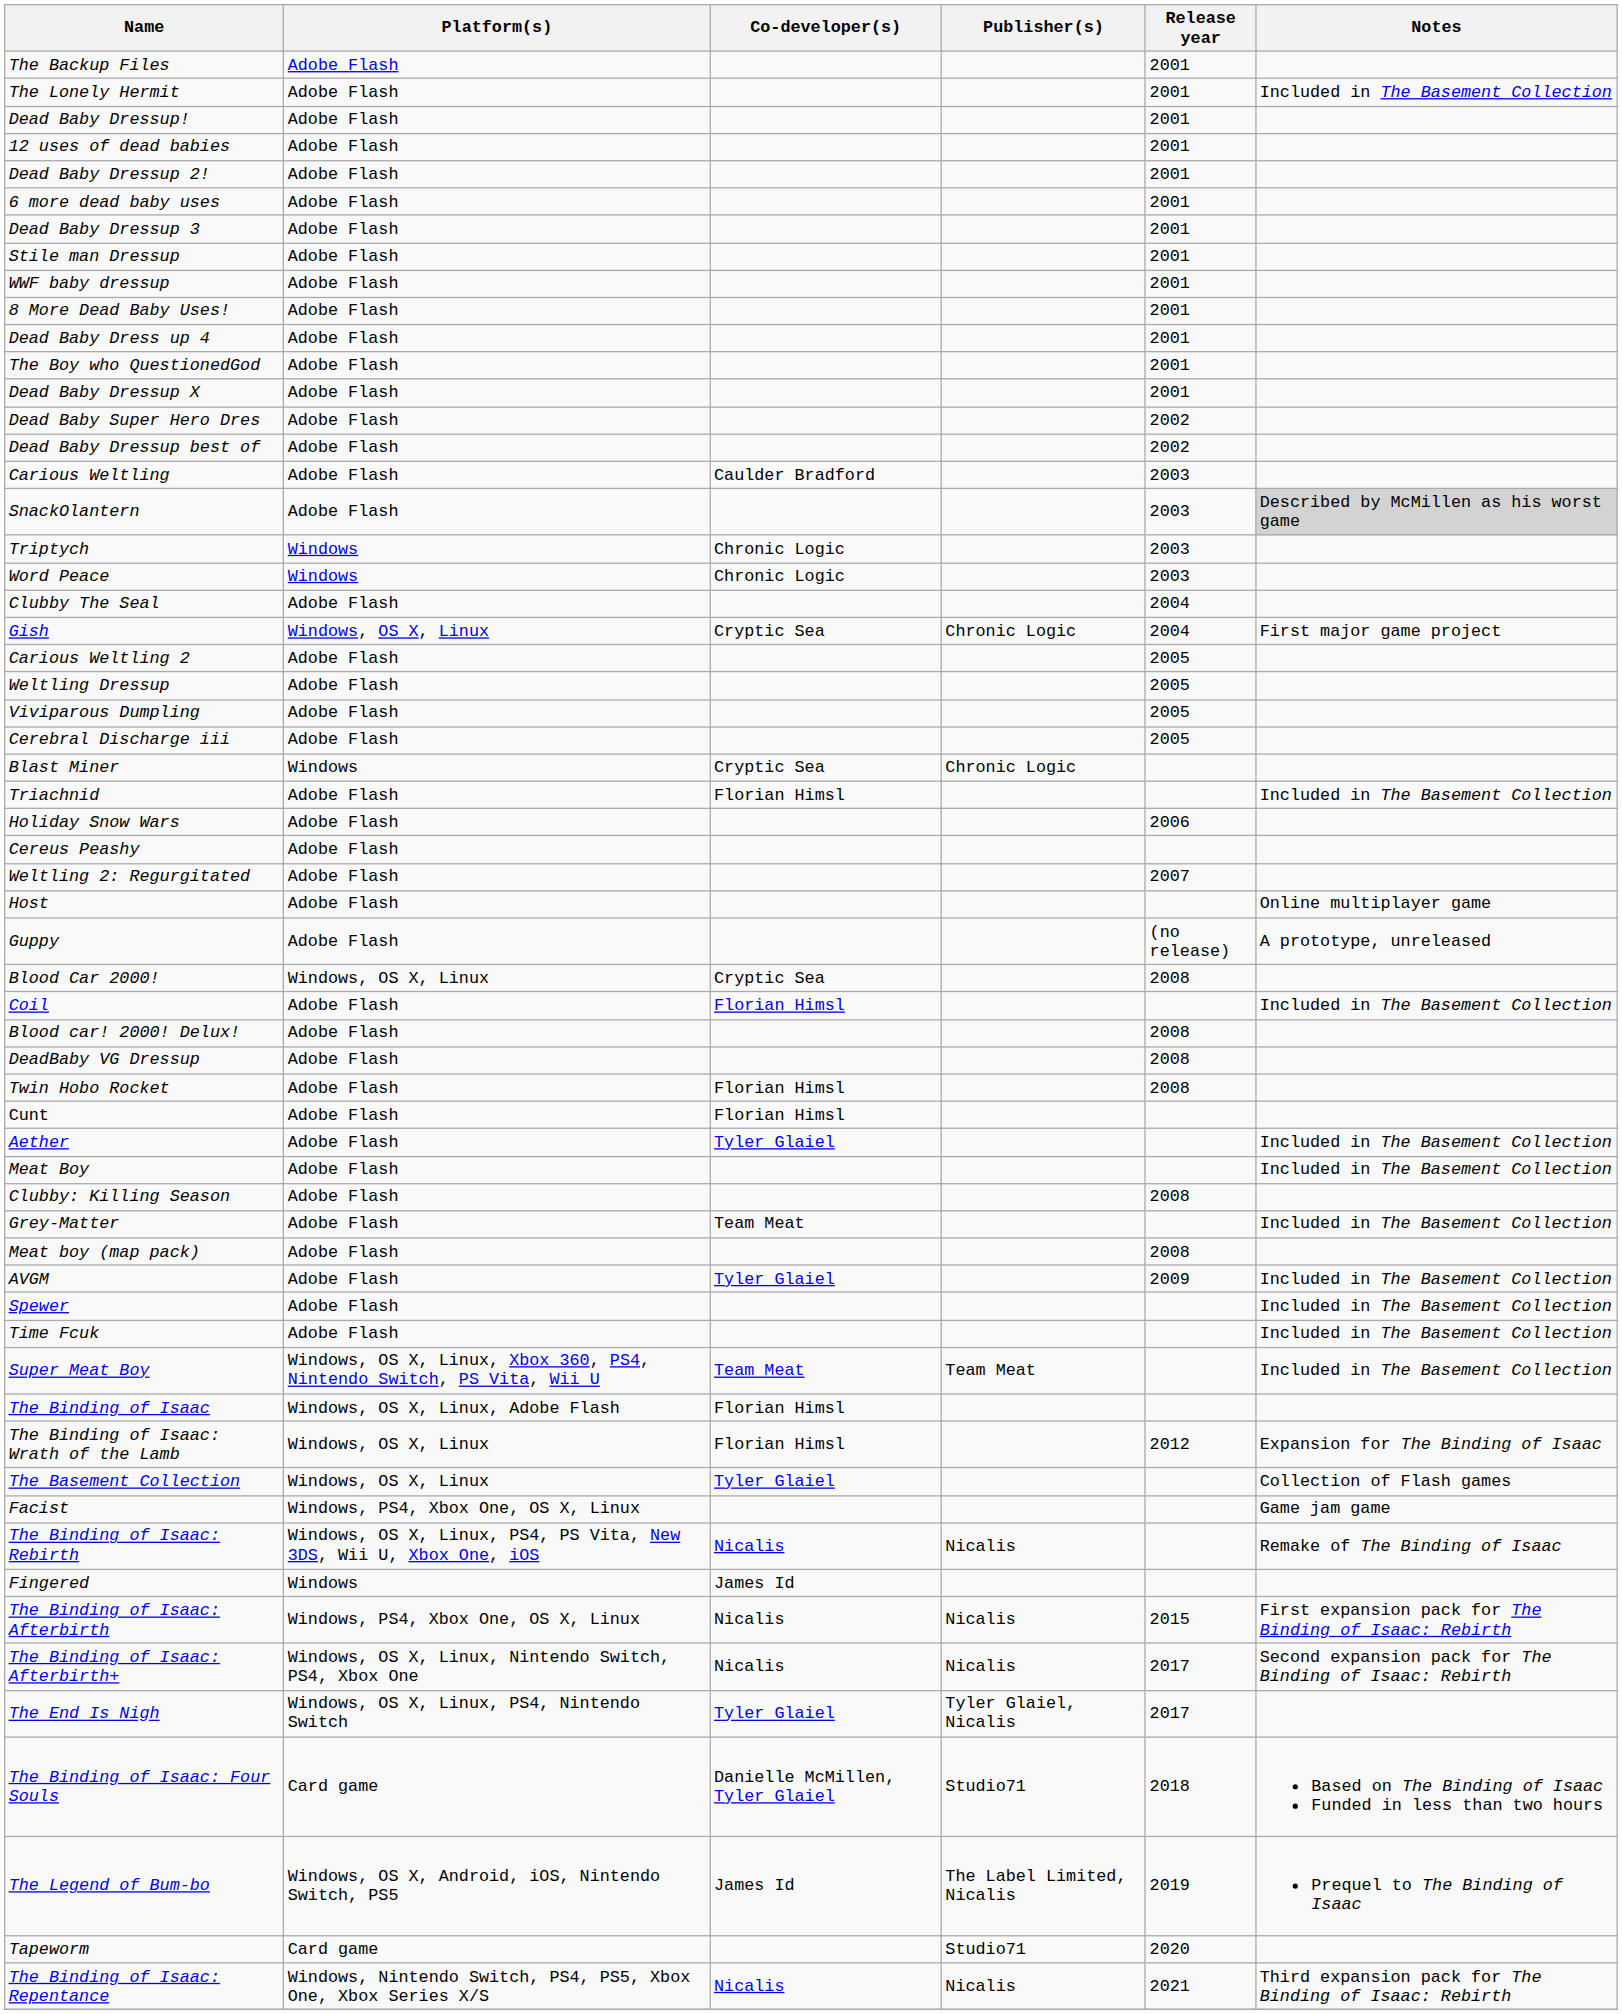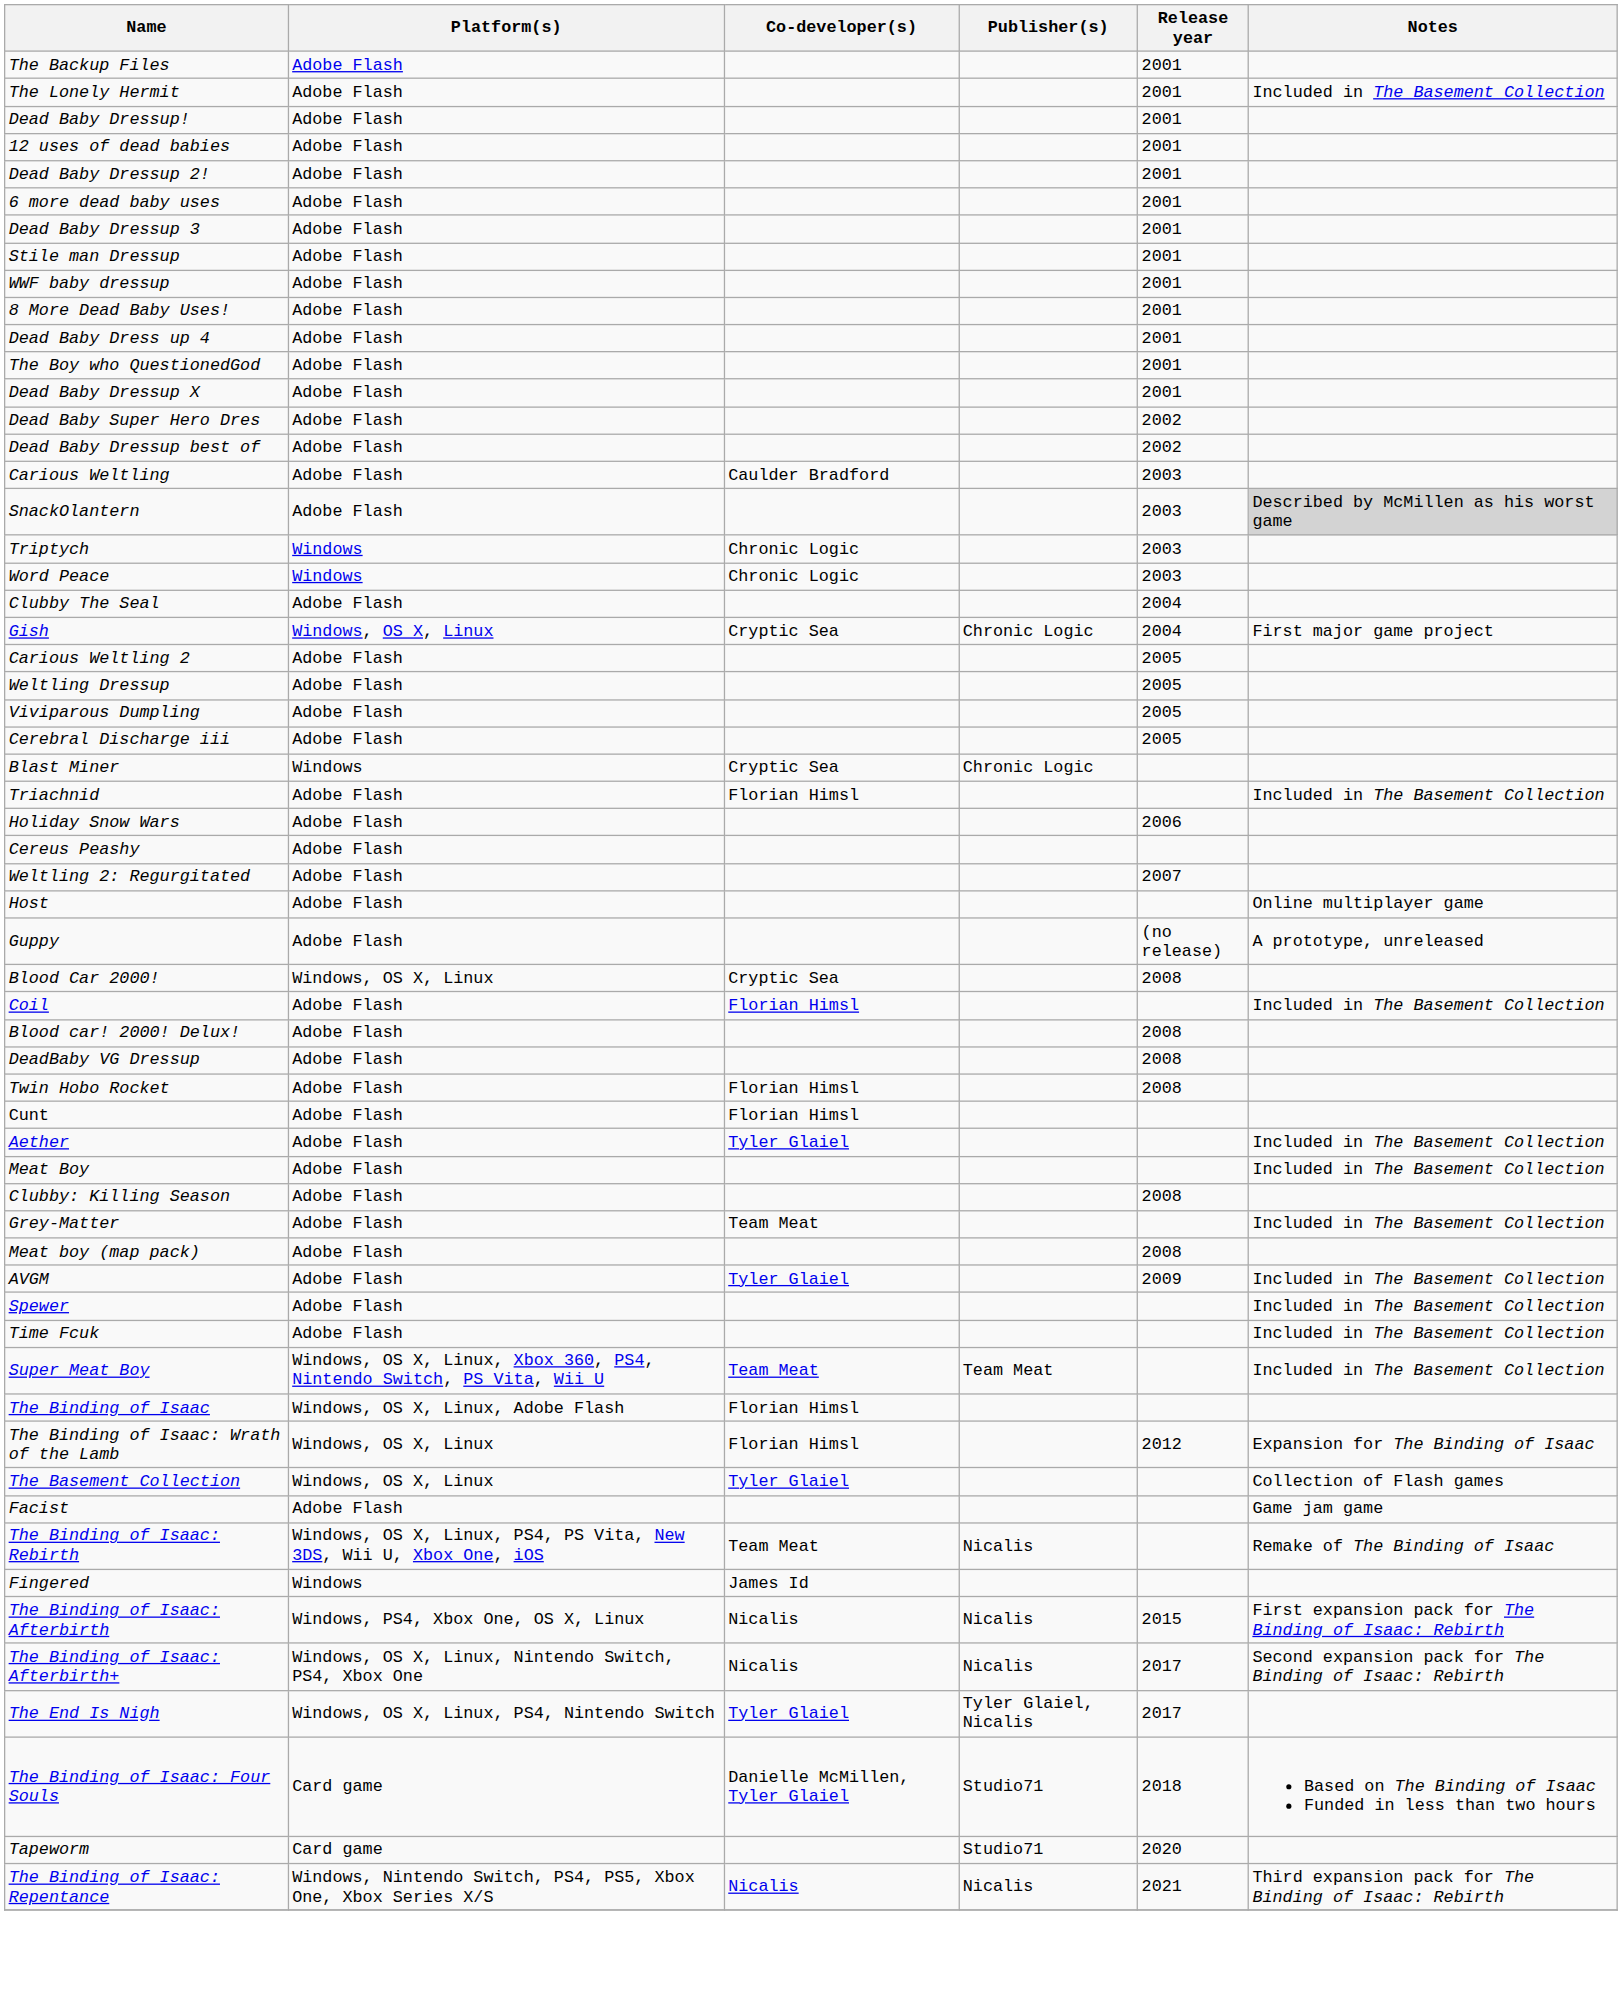Facist | Platform(s): Windows, PS4, Xbox One, OS X, Linux -> Adobe Flash
The Binding of Isaac: Rebirth | Co-developer(s): Nicalis -> Team Meat
- row: The Legend of Bum-bo | Windows, OS X, Android, iOS, Nintendo Switch, PS5 | James Id | The Label Limited, Nicalis | 2019 | Prequel to The Binding of Isaac
